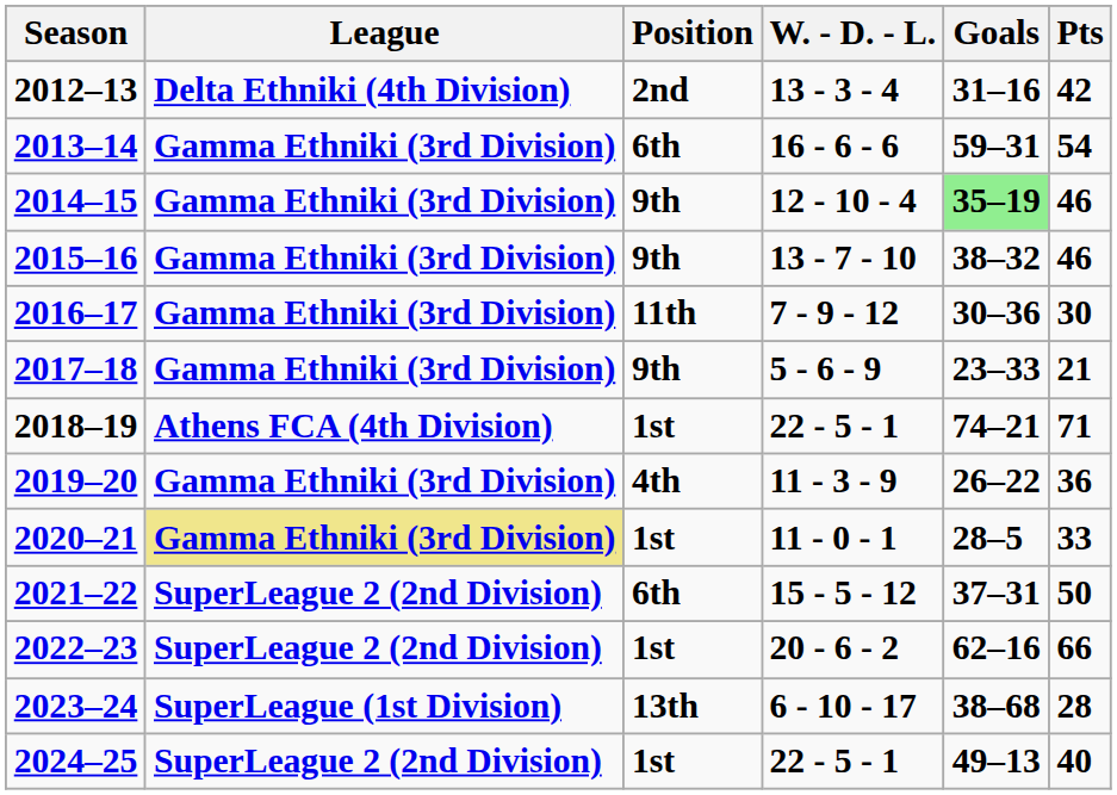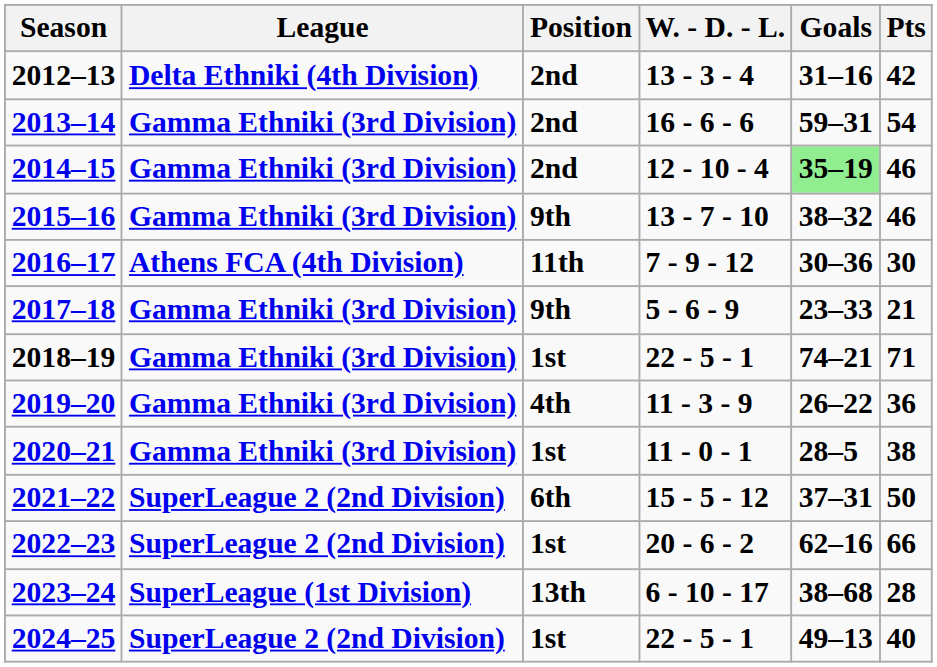2013–14 | Position: 6th -> 2nd
2014–15 | Position: 9th -> 2nd
2016–17 | League: Gamma Ethniki (3rd Division) -> Athens FCA (4th Division)
2018–19 | League: Athens FCA (4th Division) -> Gamma Ethniki (3rd Division)
2020–21 | League: khaki background -> no background
2020–21 | Pts: 33 -> 38
